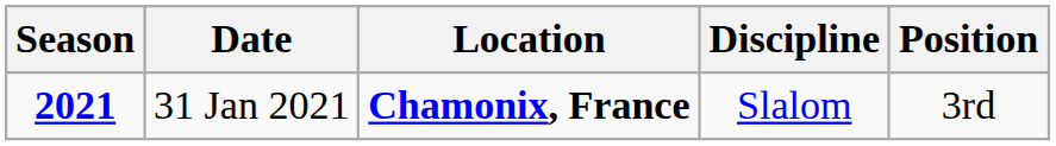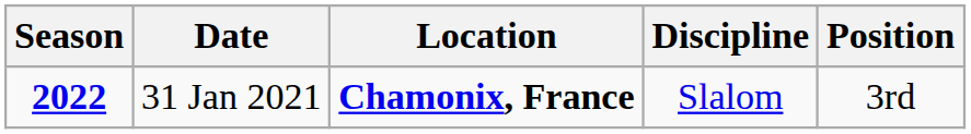31 Jan 2021 | Season: 2021 -> 2022
